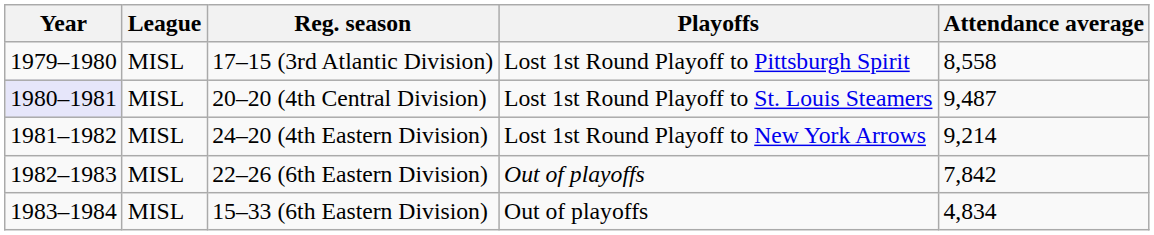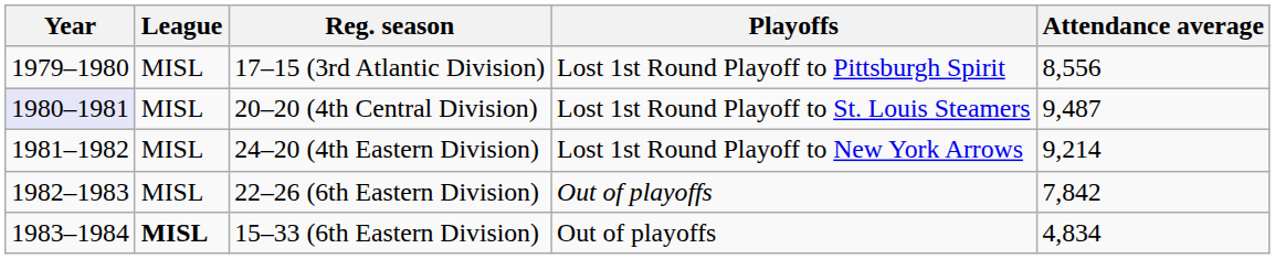17–15 (3rd Atlantic Division) | Attendance average: 8,558 -> 8,556
15–33 (6th Eastern Division) | League: normal -> bold
